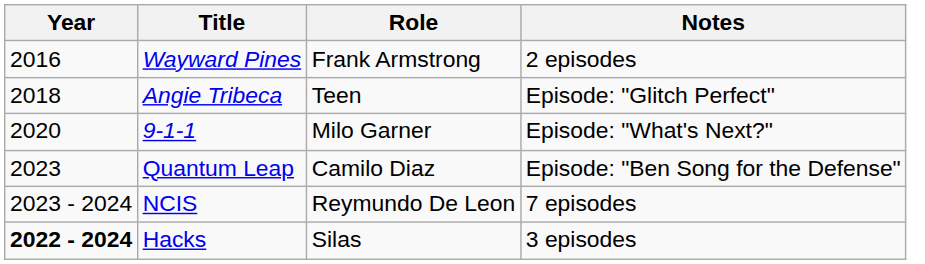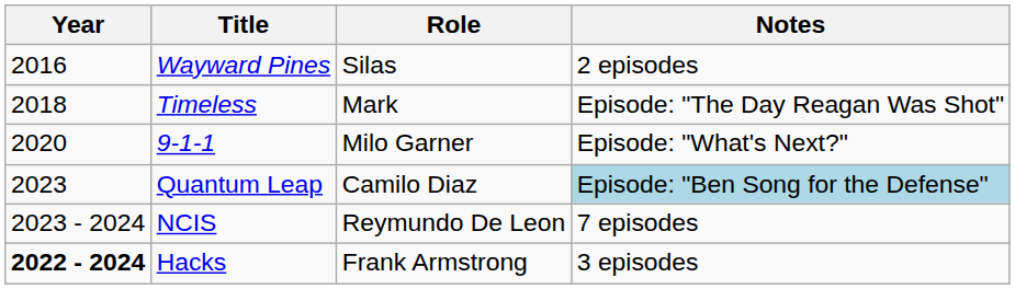Wayward Pines | Role: Frank Armstrong -> Silas
+ row: 2018 | Timeless | Mark | Episode: "The Day Reagan Was Shot"
- row: 2018 | Angie Tribeca | Teen | Episode: "Glitch Perfect"
Quantum Leap | Notes: no background -> lightblue background
Hacks | Role: Silas -> Frank Armstrong
